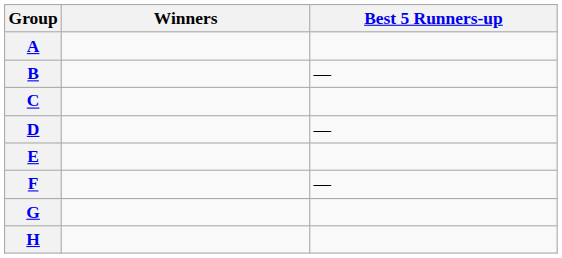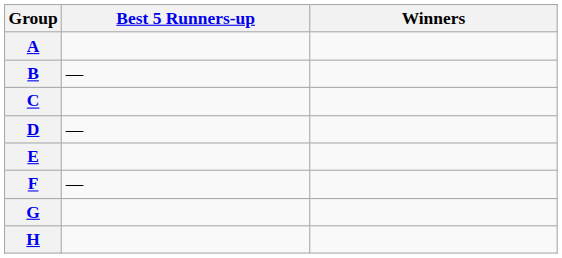columns swapped: Winners <-> Best 5 Runners-up
